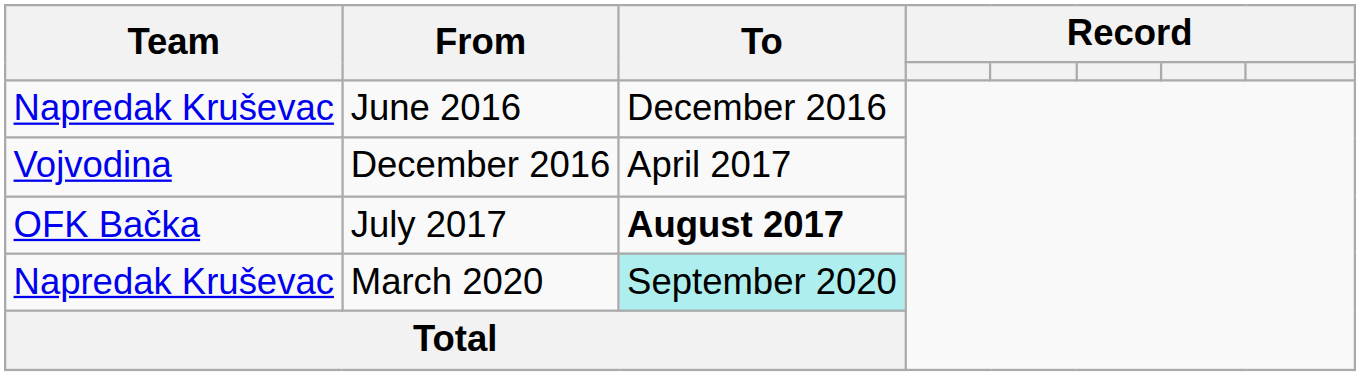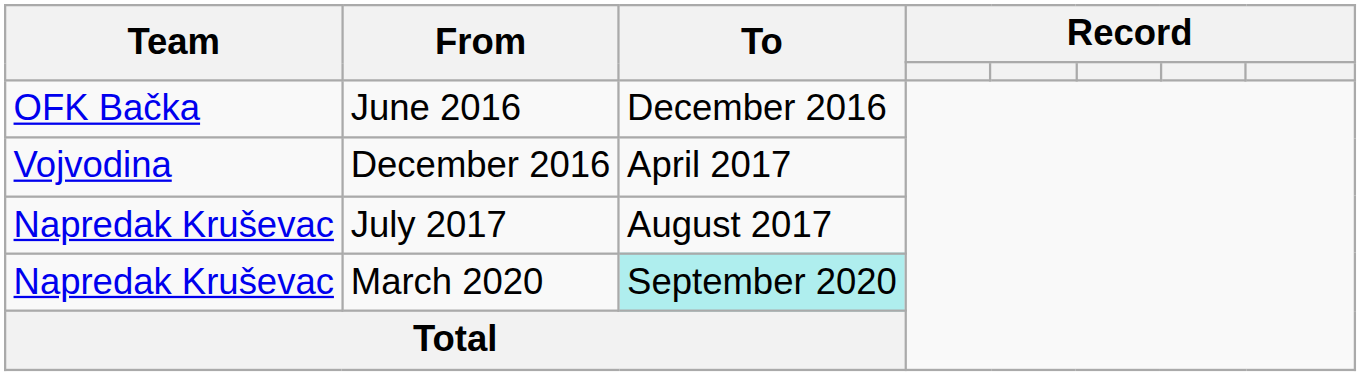June 2016 | Team: Napredak Kruševac -> OFK Bačka
July 2017 | Team: OFK Bačka -> Napredak Kruševac
July 2017 | To: bold -> normal
